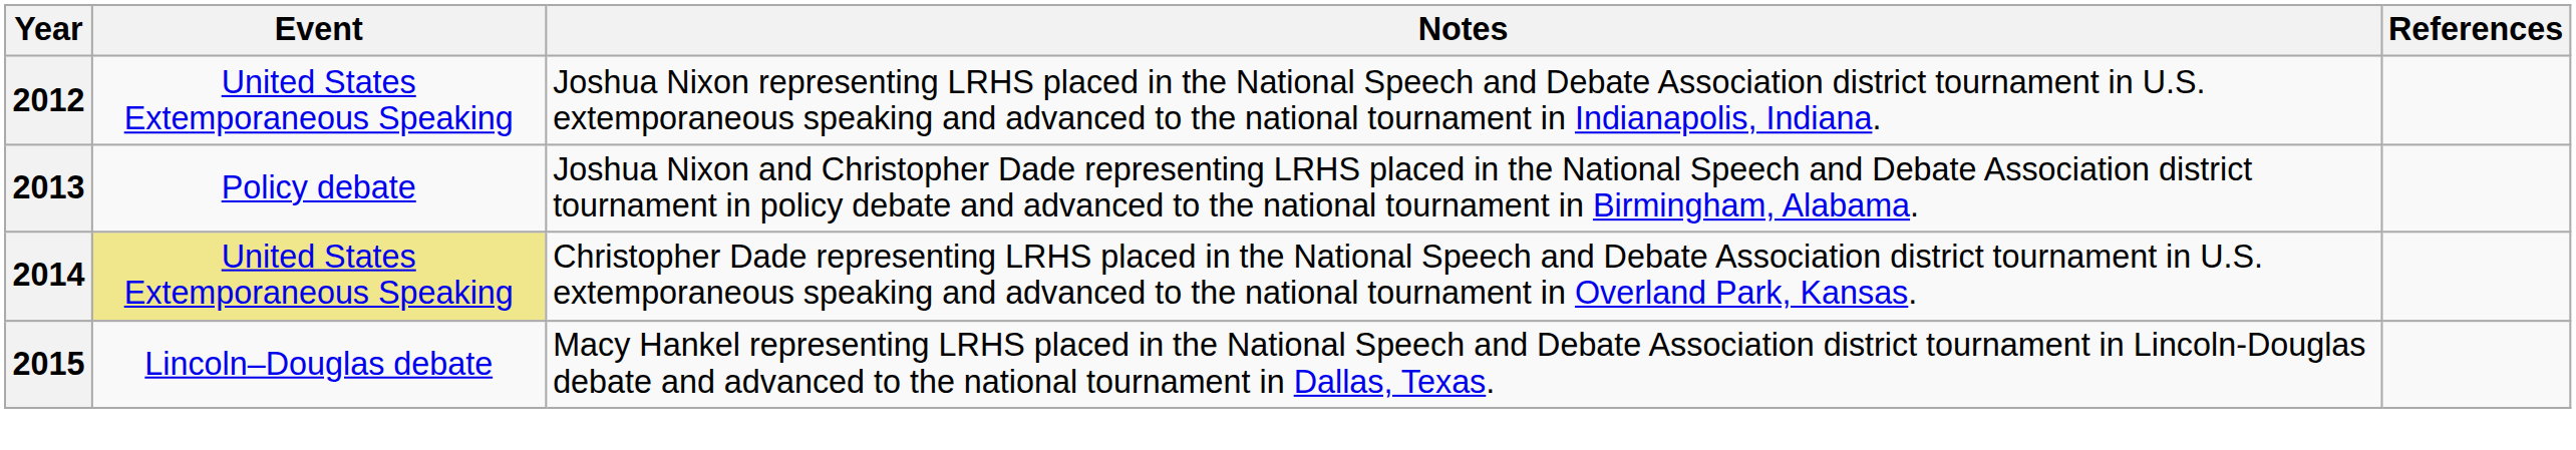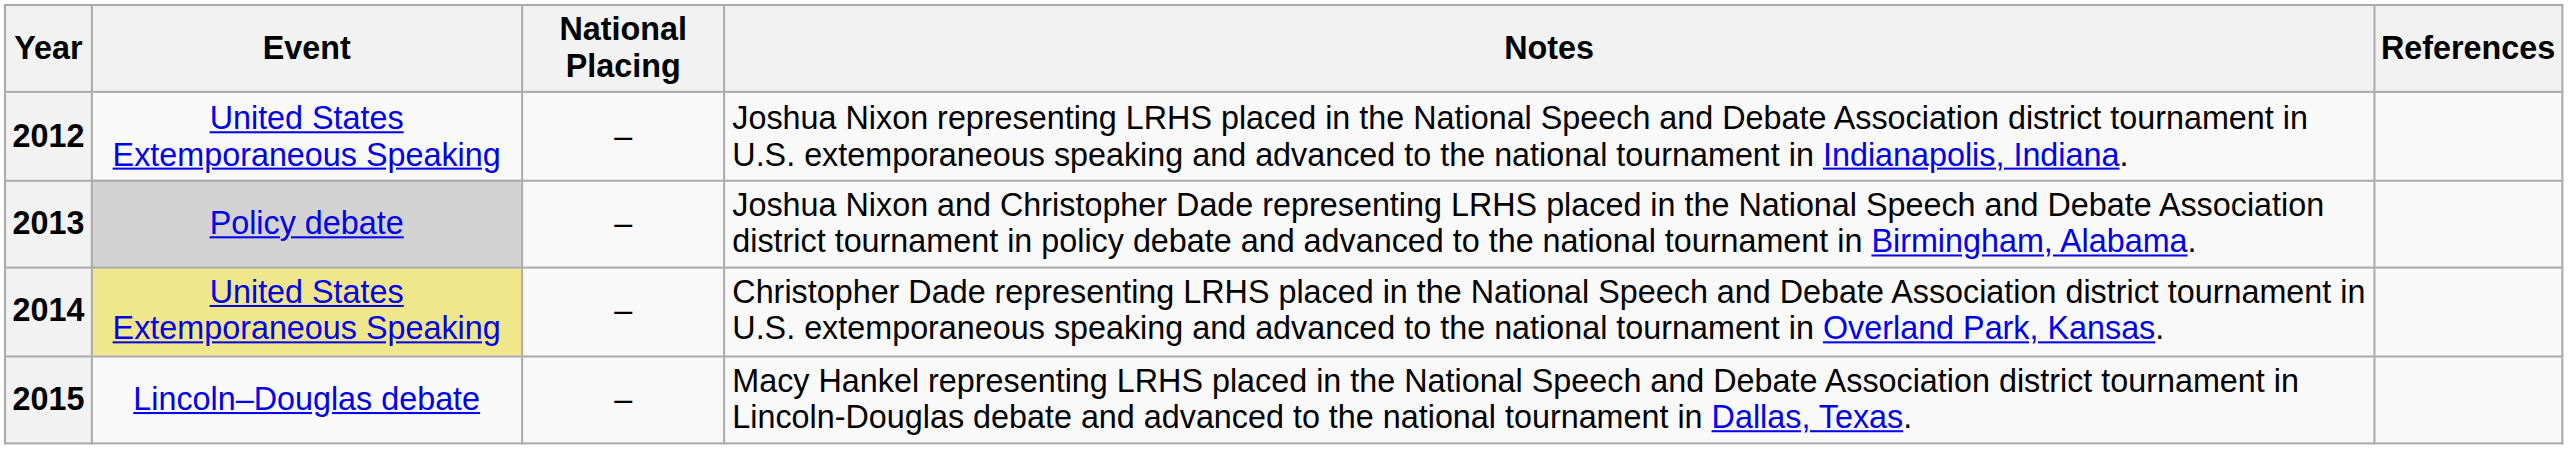+ column: National Placing | – | – | – | –
2013 | Event: no background -> lightgrey background
